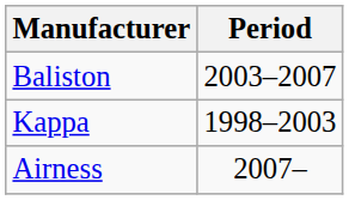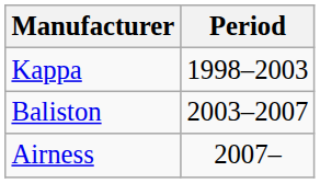rows swapped: Kappa <-> Baliston
